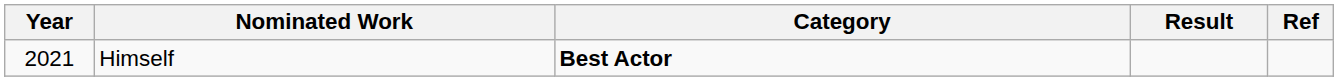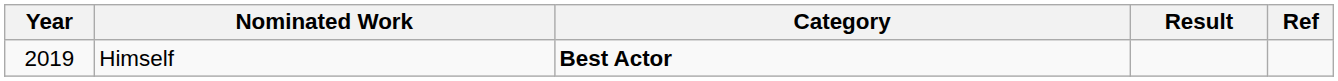Himself | Year: 2021 -> 2019
